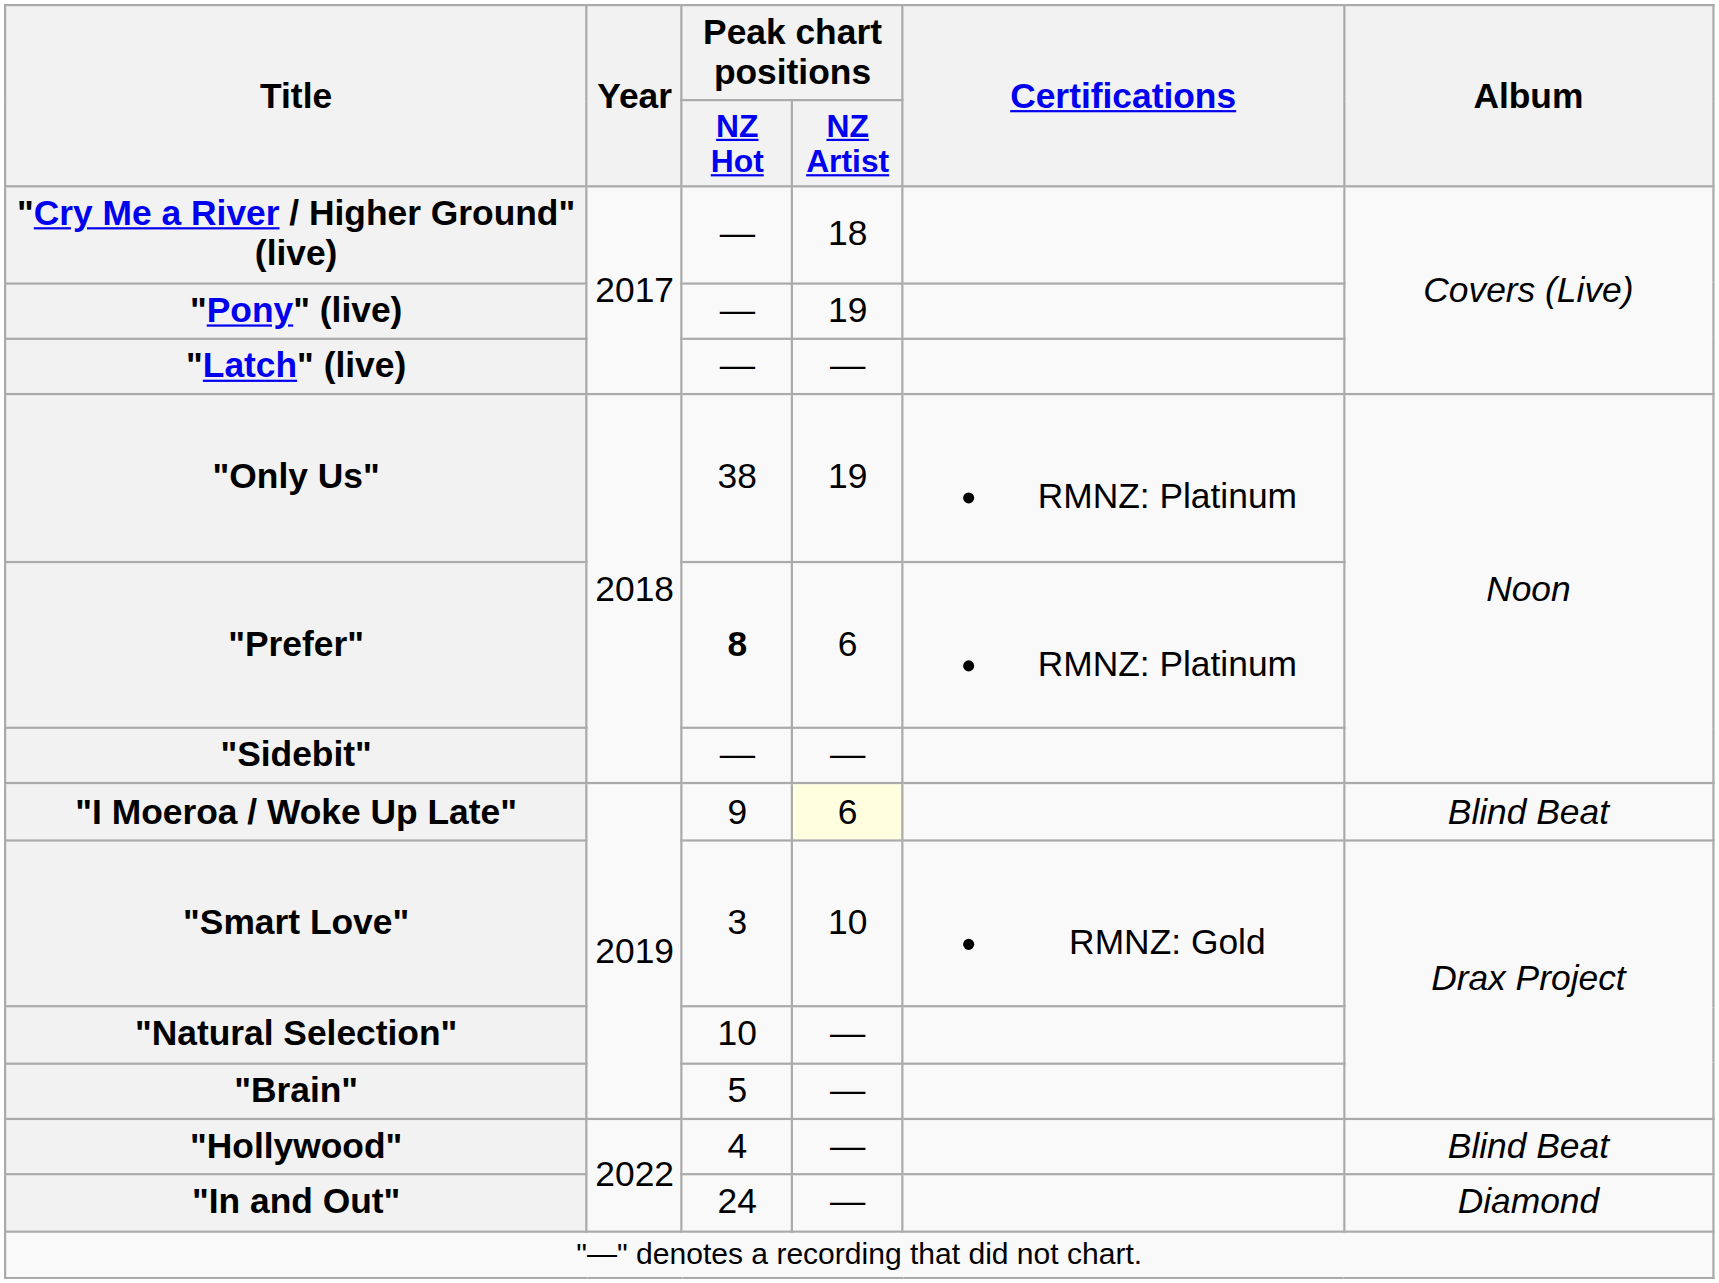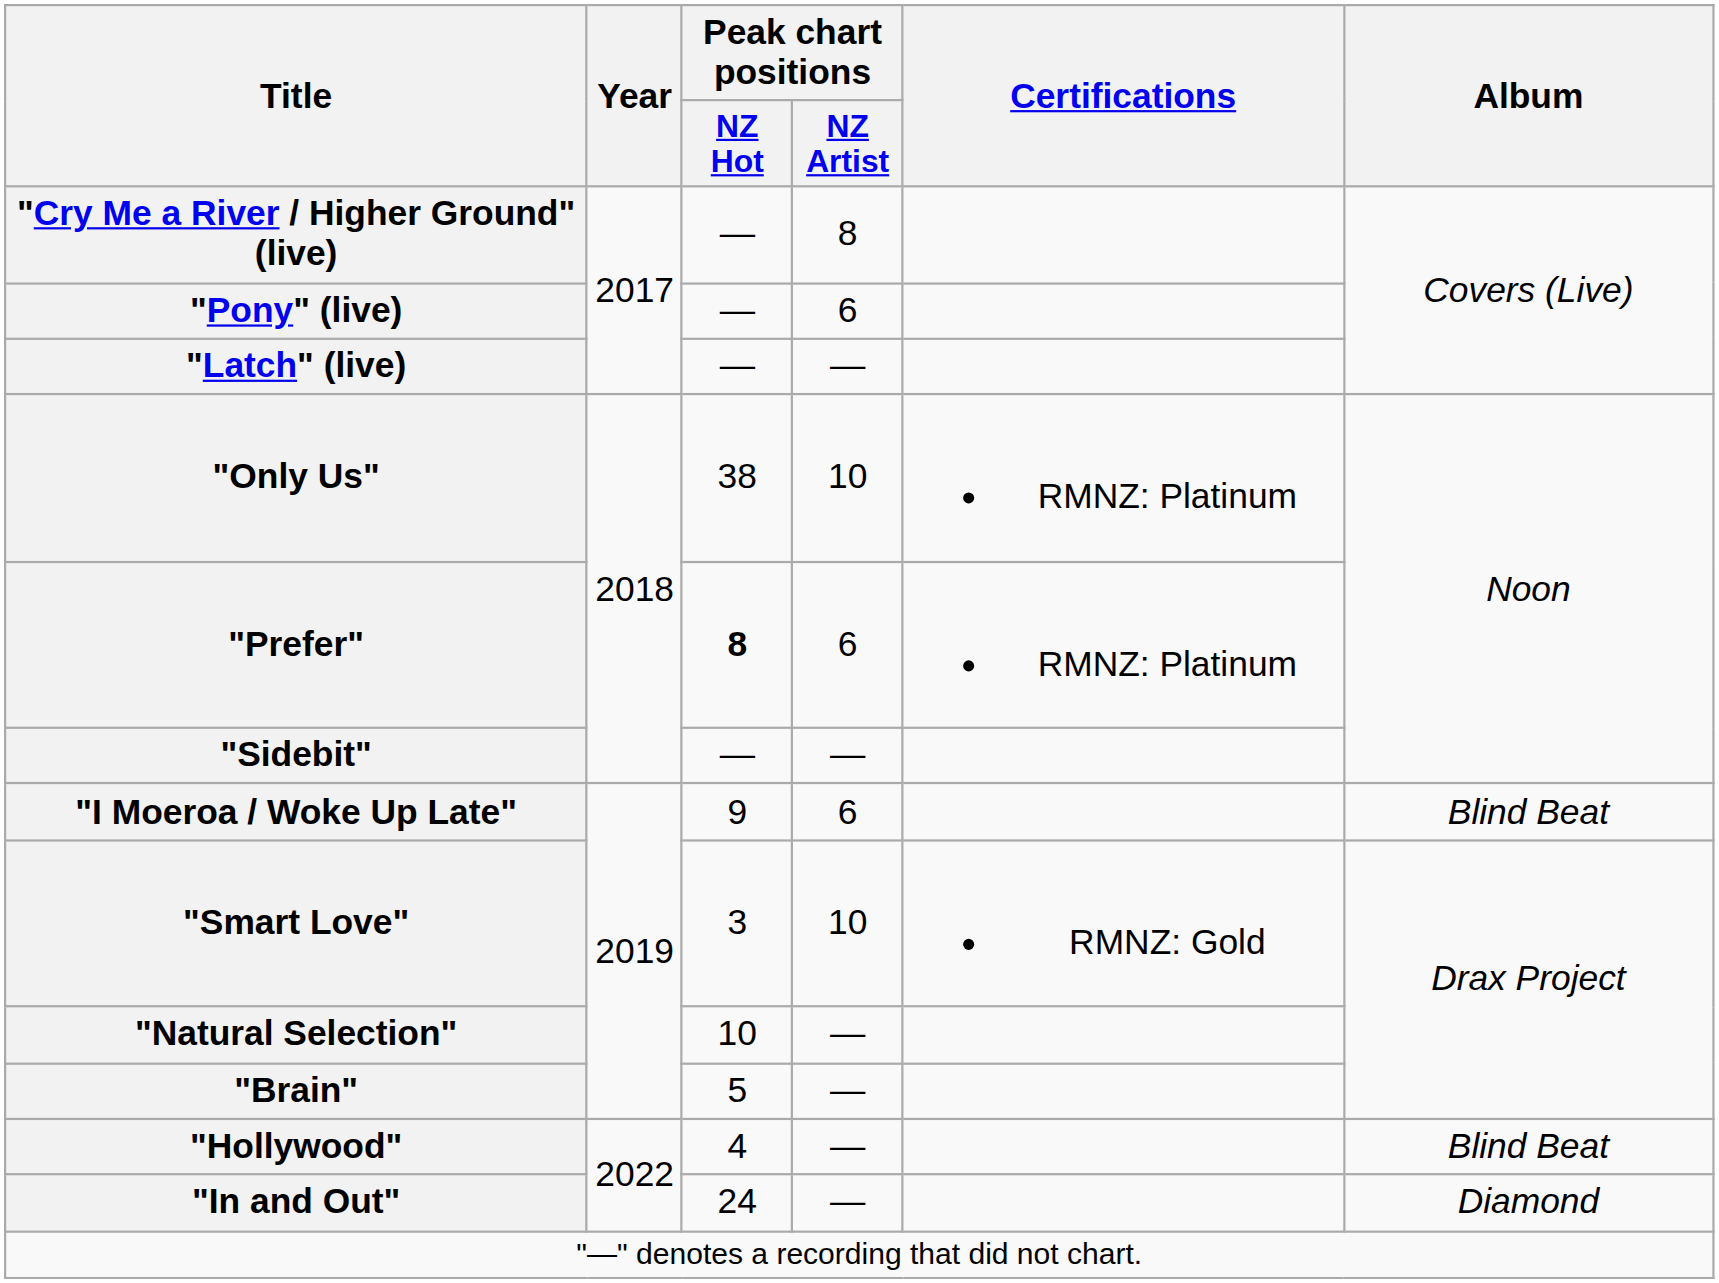"Cry Me a River / Higher Ground" (live) | Peak chart positions / NZ Artist: 18 -> 8
"Pony" (live) | Peak chart positions / NZ Artist: 19 -> 6
"Only Us" | Peak chart positions / NZ Artist: 19 -> 10
"I Moeroa / Woke Up Late" | Peak chart positions / NZ Artist: lightyellow background -> no background
